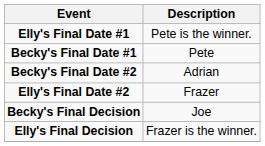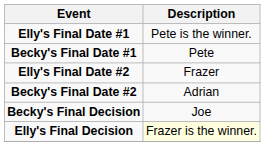rows swapped: Elly's Final Date #2 <-> Becky's Final Date #2
Elly's Final Decision | Description: no background -> lightyellow background
